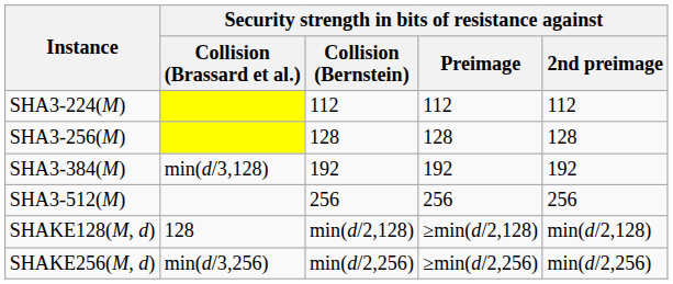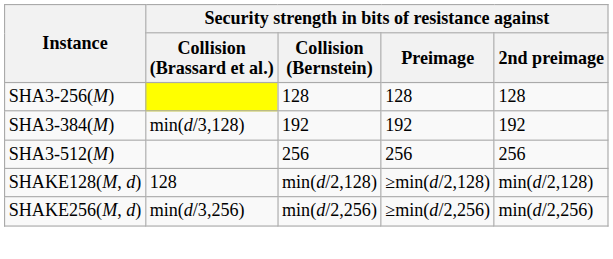- row: SHA3-224(M) | 112 | 112 | 112
